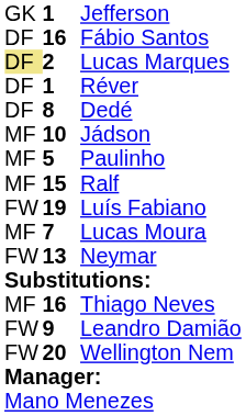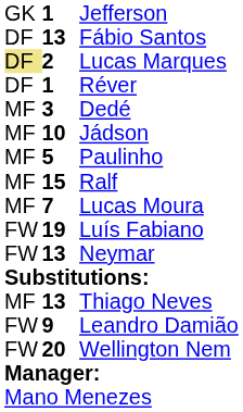Fábio Santos | column 2: 16 -> 13
Dedé | column 1: DF -> MF
Dedé | column 2: 8 -> 3
rows swapped: Lucas Moura <-> Luís Fabiano
Thiago Neves | column 2: 16 -> 13
